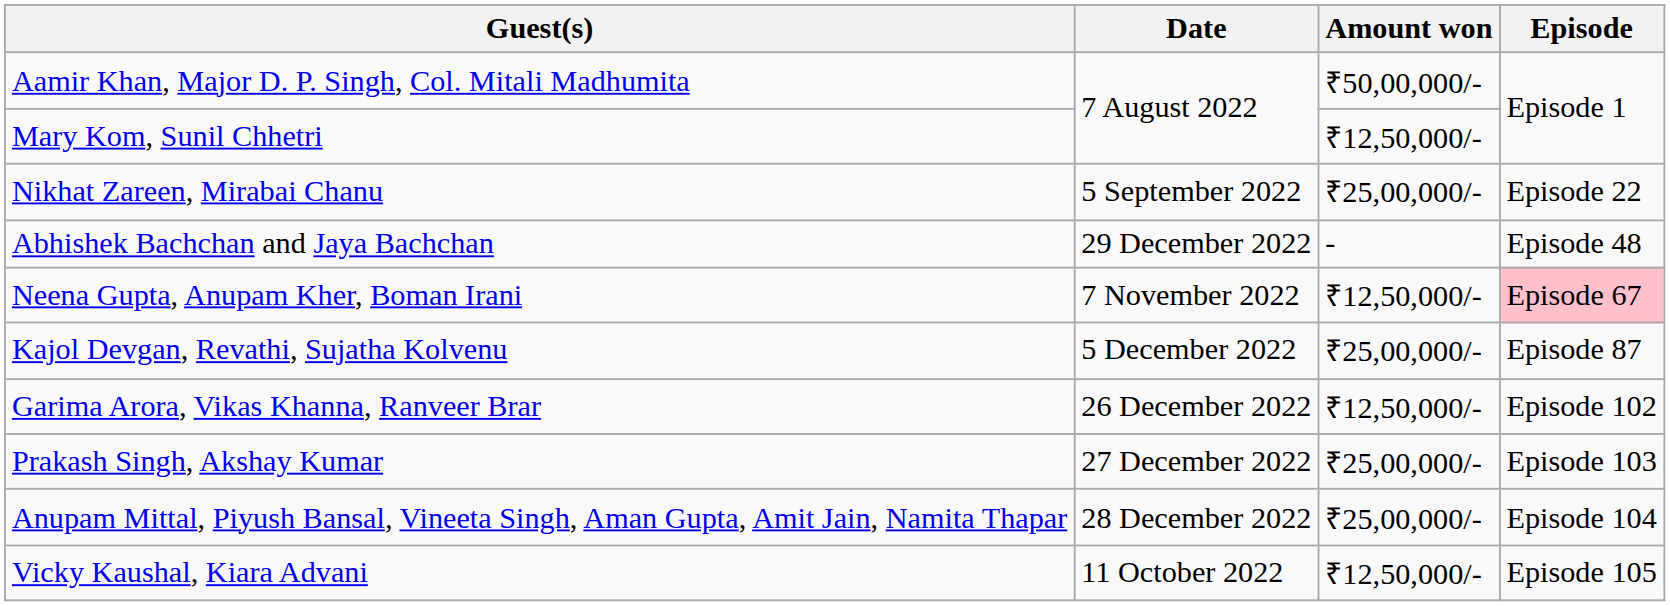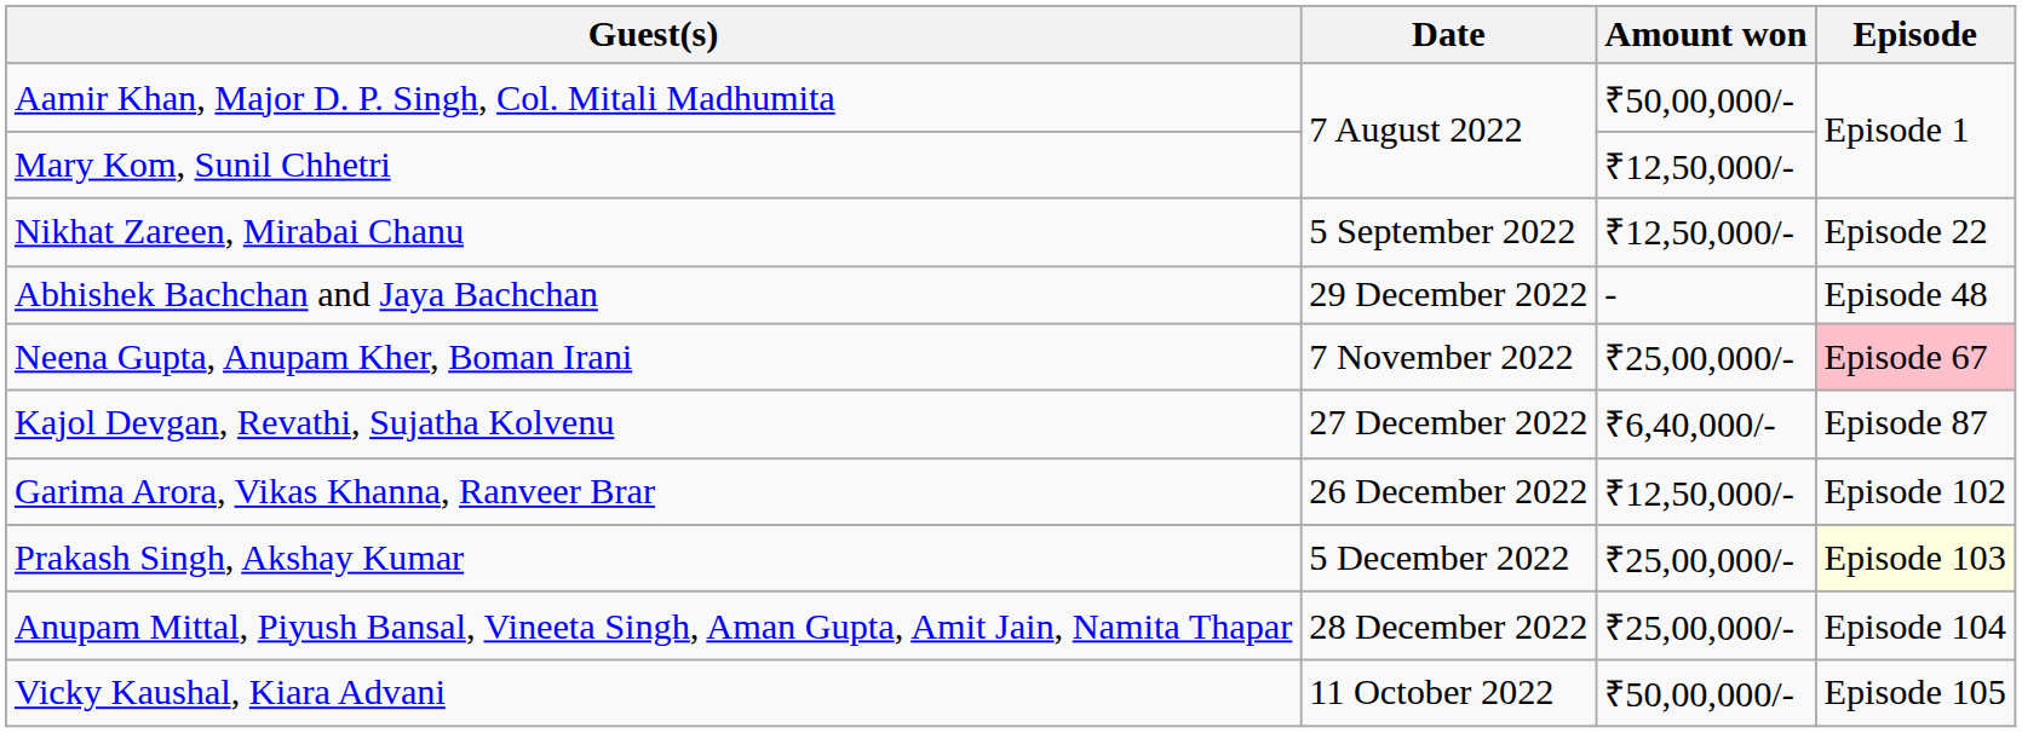Nikhat Zareen, Mirabai Chanu | Amount won: ₹25,00,000/- -> ₹12,50,000/-
Neena Gupta, Anupam Kher, Boman Irani | Amount won: ₹12,50,000/- -> ₹25,00,000/-
Kajol Devgan, Revathi, Sujatha Kolvenu | Date: 5 December 2022 -> 27 December 2022
Kajol Devgan, Revathi, Sujatha Kolvenu | Amount won: ₹25,00,000/- -> ₹6,40,000/-
Prakash Singh, Akshay Kumar | Date: 27 December 2022 -> 5 December 2022
Prakash Singh, Akshay Kumar | Episode: no background -> lightyellow background
Vicky Kaushal, Kiara Advani | Amount won: ₹12,50,000/- -> ₹50,00,000/-
